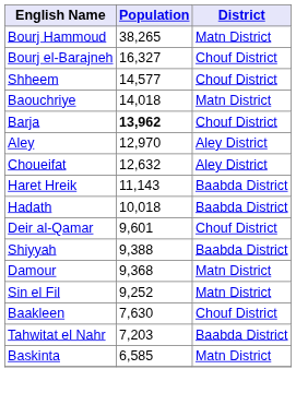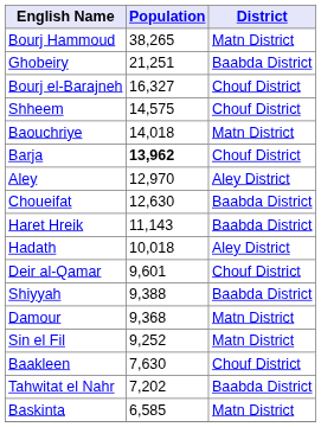+ row: Ghobeiry | 21,251 | Baabda District
Shheem | Population: 14,577 -> 14,575
Choueifat | Population: 12,632 -> 12,630
Choueifat | District: Aley District -> Baabda District
Hadath | District: Baabda District -> Aley District
Tahwitat el Nahr | Population: 7,203 -> 7,202
